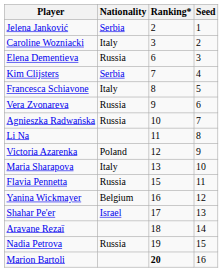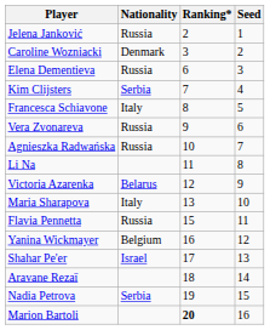Jelena Janković | Nationality: Serbia -> Russia
Caroline Wozniacki | Nationality: Italy -> Denmark
Victoria Azarenka | Nationality: Poland -> Belarus
Nadia Petrova | Nationality: Russia -> Serbia
